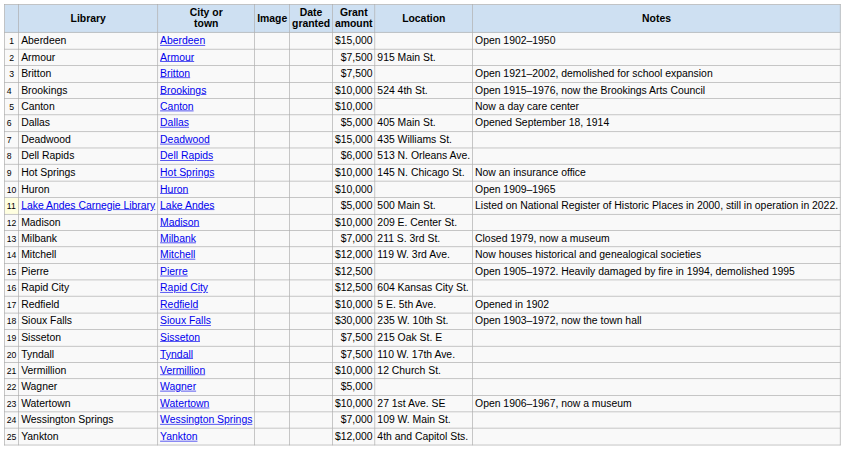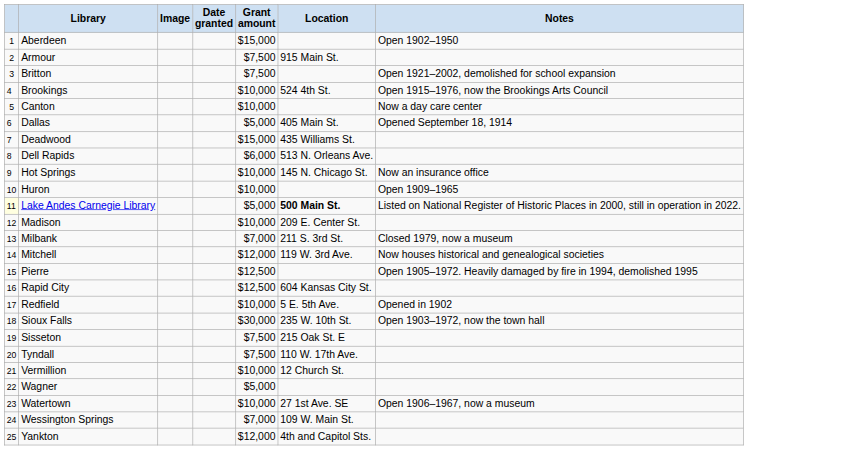- column: City or town | Aberdeen | Armour | Britton | Brookings | Canton | Dallas | Deadwood | Dell Rapids | Hot Springs | Huron | Lake Andes | Madison | Milbank | Mitchell | Pierre | Rapid City | Redfield | Sioux Falls | Sisseton | Tyndall | Vermillion | Wagner | Watertown | Wessington Springs | Yankton
Lake Andes Carnegie Library | Location: normal -> bold
